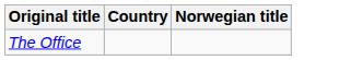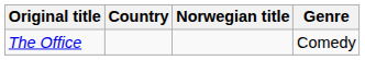+ column: Genre | Comedy
